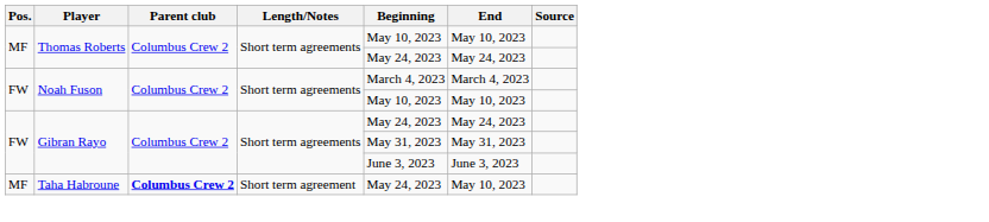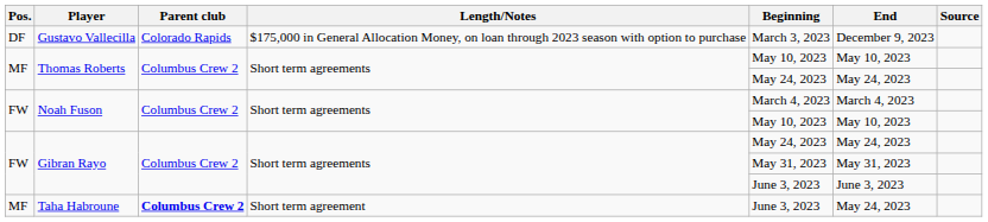+ row: DF | Gustavo Vallecilla | Colorado Rapids | $175,000 in General Allocation Money, on loan through 2023 season with option to purchase | March 3, 2023 | December 9, 2023
Taha Habroune | Beginning: May 24, 2023 -> June 3, 2023
Taha Habroune | End: May 10, 2023 -> May 24, 2023
